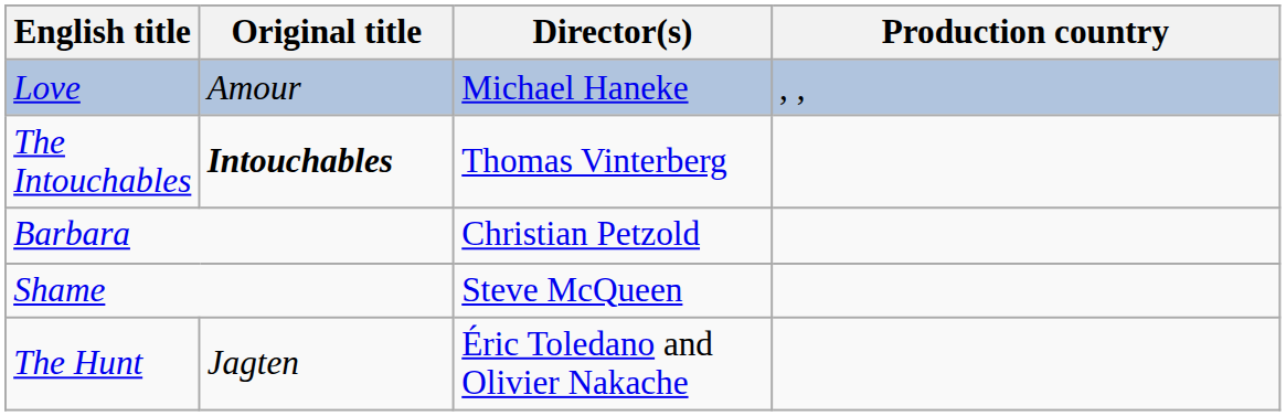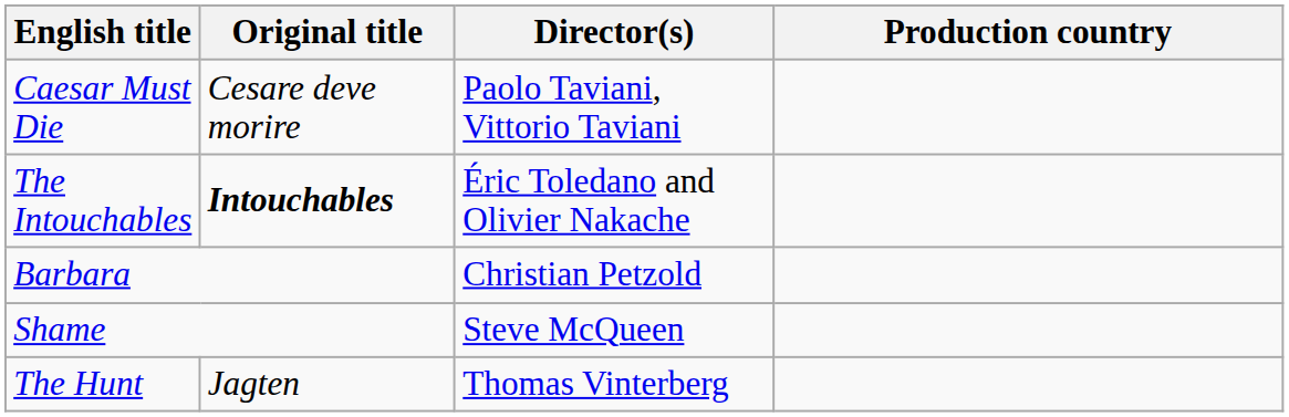- row: Love | Amour | Michael Haneke | , ,
+ row: Caesar Must Die | Cesare deve morire | Paolo Taviani, Vittorio Taviani
The Intouchables | Director(s): Thomas Vinterberg -> Éric Toledano and Olivier Nakache
The Hunt | Director(s): Éric Toledano and Olivier Nakache -> Thomas Vinterberg
